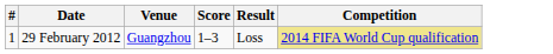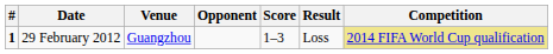+ column: Opponent
29 February 2012 | #: normal -> bold
